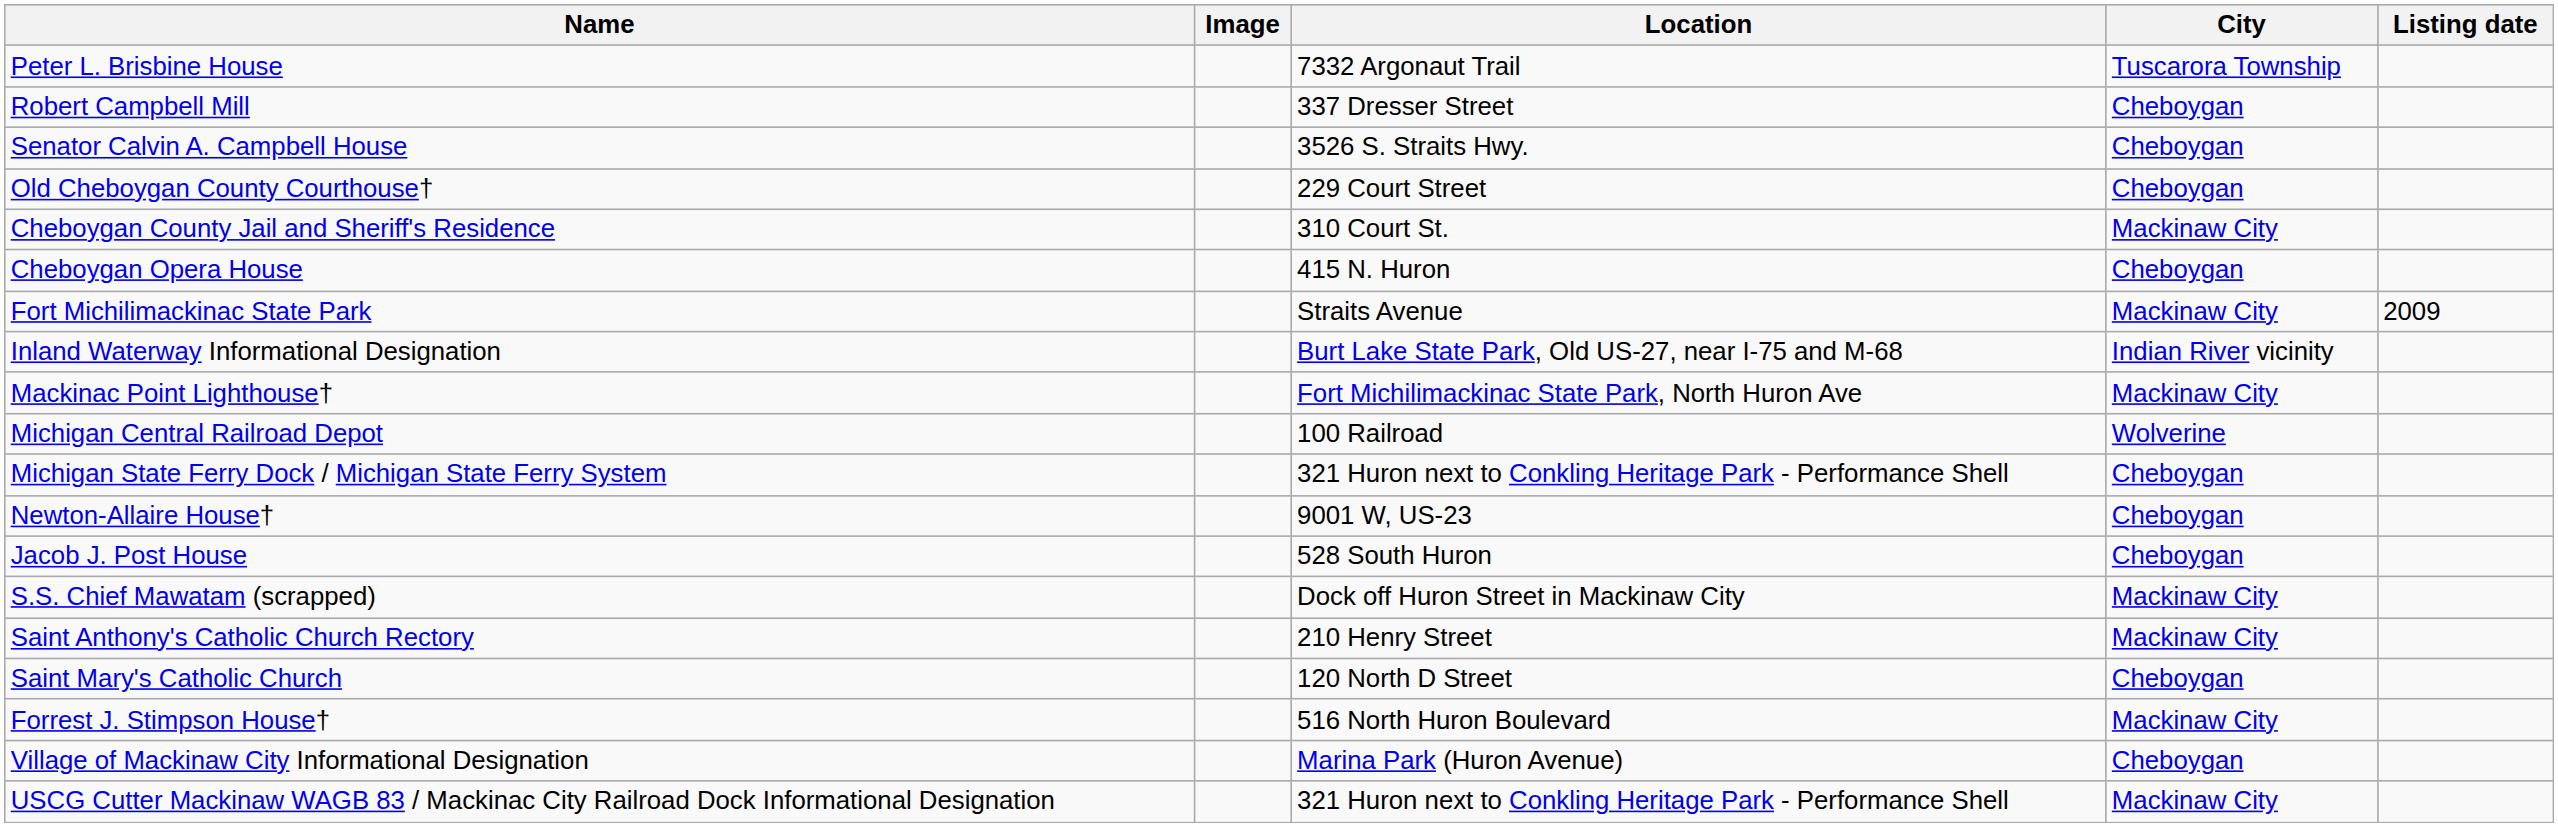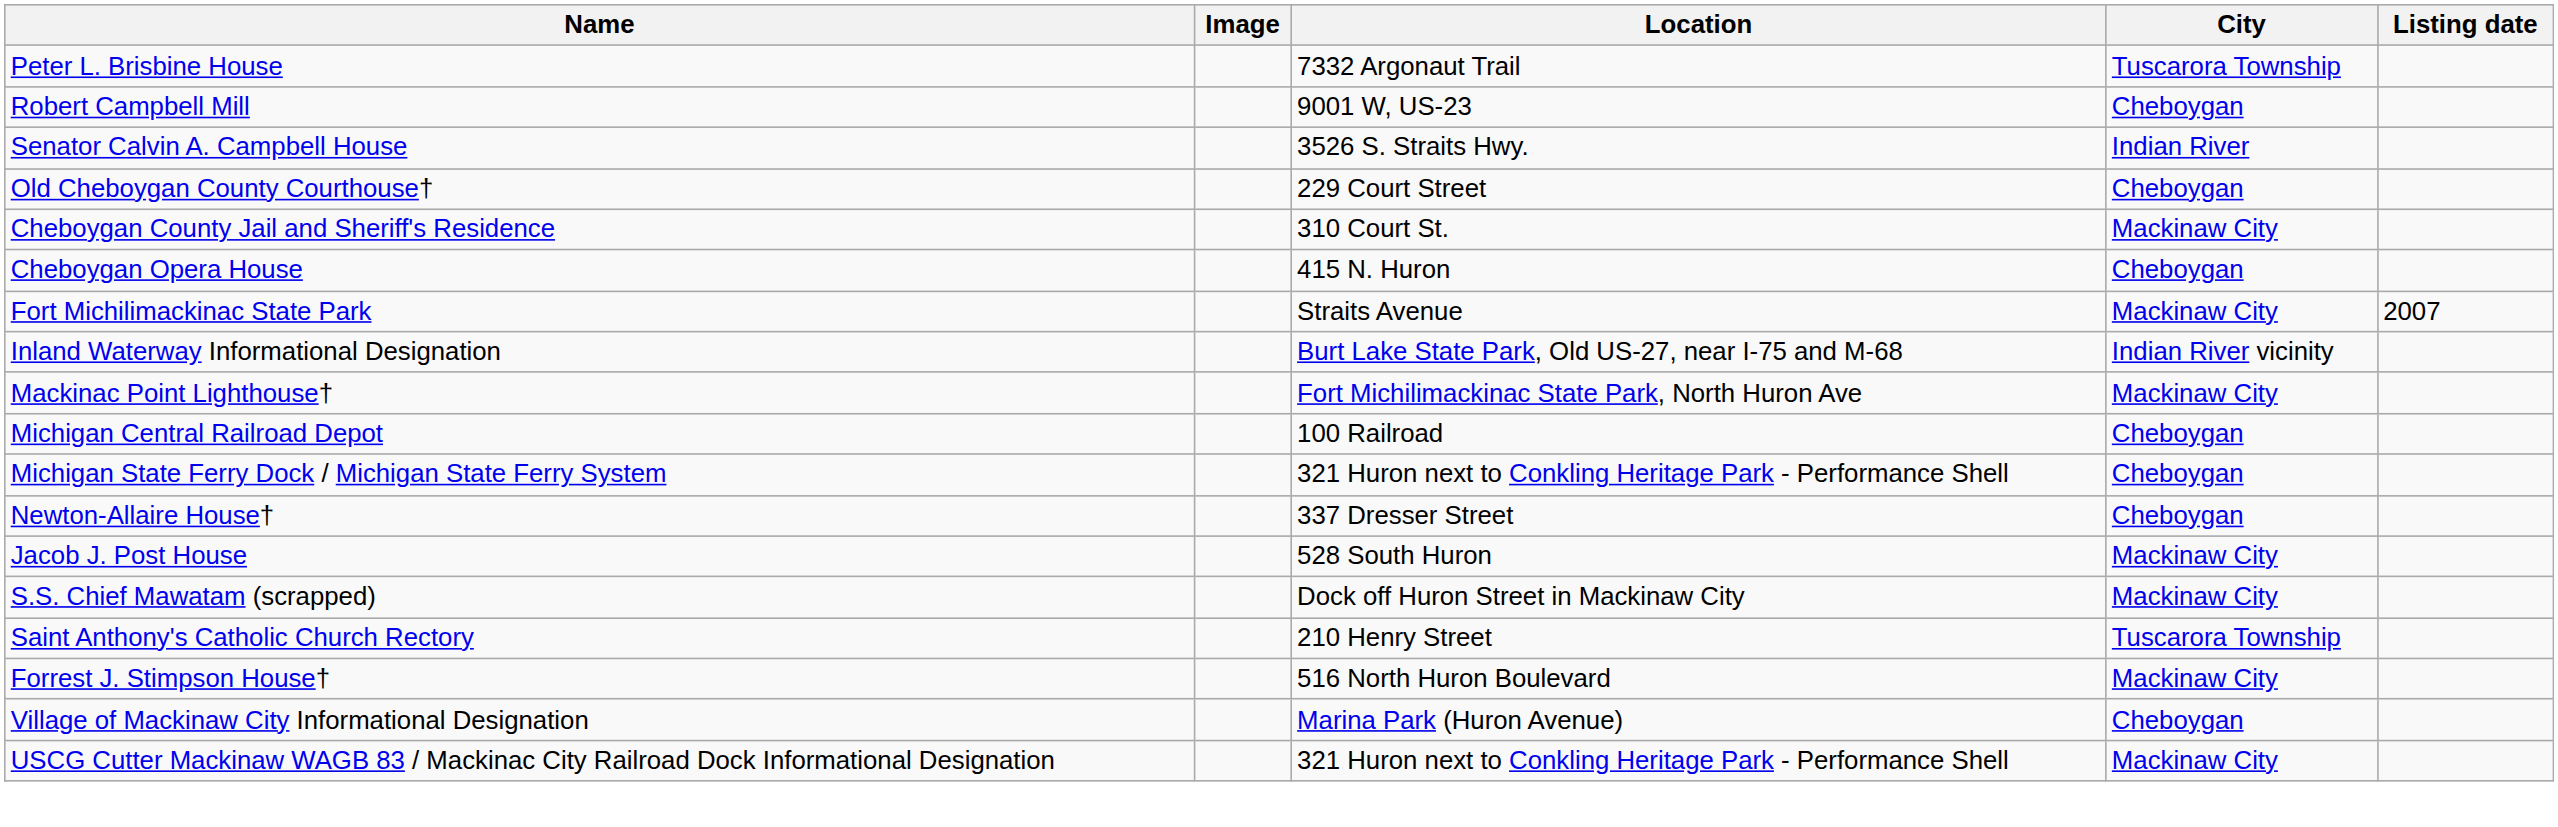Robert Campbell Mill | Location: 337 Dresser Street -> 9001 W, US-23
Senator Calvin A. Campbell House | City: Cheboygan -> Indian River
Fort Michilimackinac State Park | Listing date: 2009 -> 2007
Michigan Central Railroad Depot | City: Wolverine -> Cheboygan
Newton-Allaire House† | Location: 9001 W, US-23 -> 337 Dresser Street
Jacob J. Post House | City: Cheboygan -> Mackinaw City
Saint Anthony's Catholic Church Rectory | City: Mackinaw City -> Tuscarora Township
- row: Saint Mary's Catholic Church | 120 North D Street | Cheboygan
